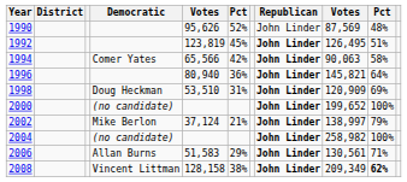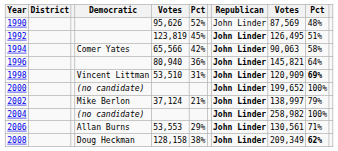1998 | Democratic: Doug Heckman -> Vincent Littman
1998 | column 10: normal -> bold
2006 | column 5: 51,583 -> 53,553
2008 | Democratic: Vincent Littman -> Doug Heckman
